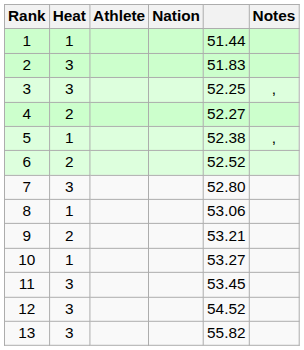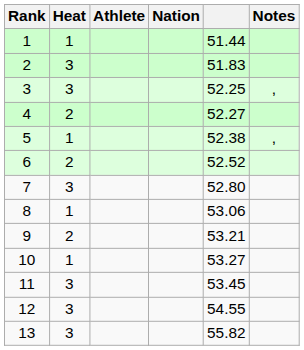12 | column 5: 54.52 -> 54.55
